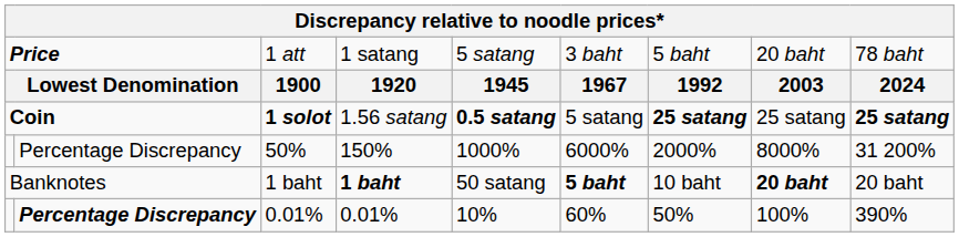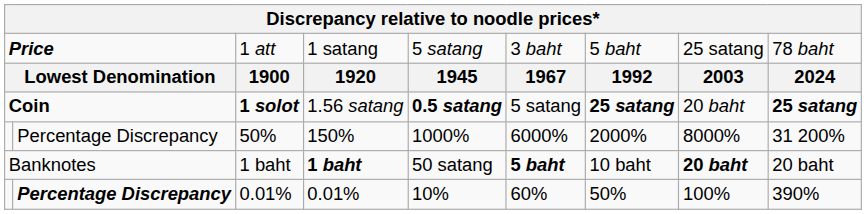1 att | column 8: 20 baht -> 25 satang
1 solot | column 8: 25 satang -> 20 baht
